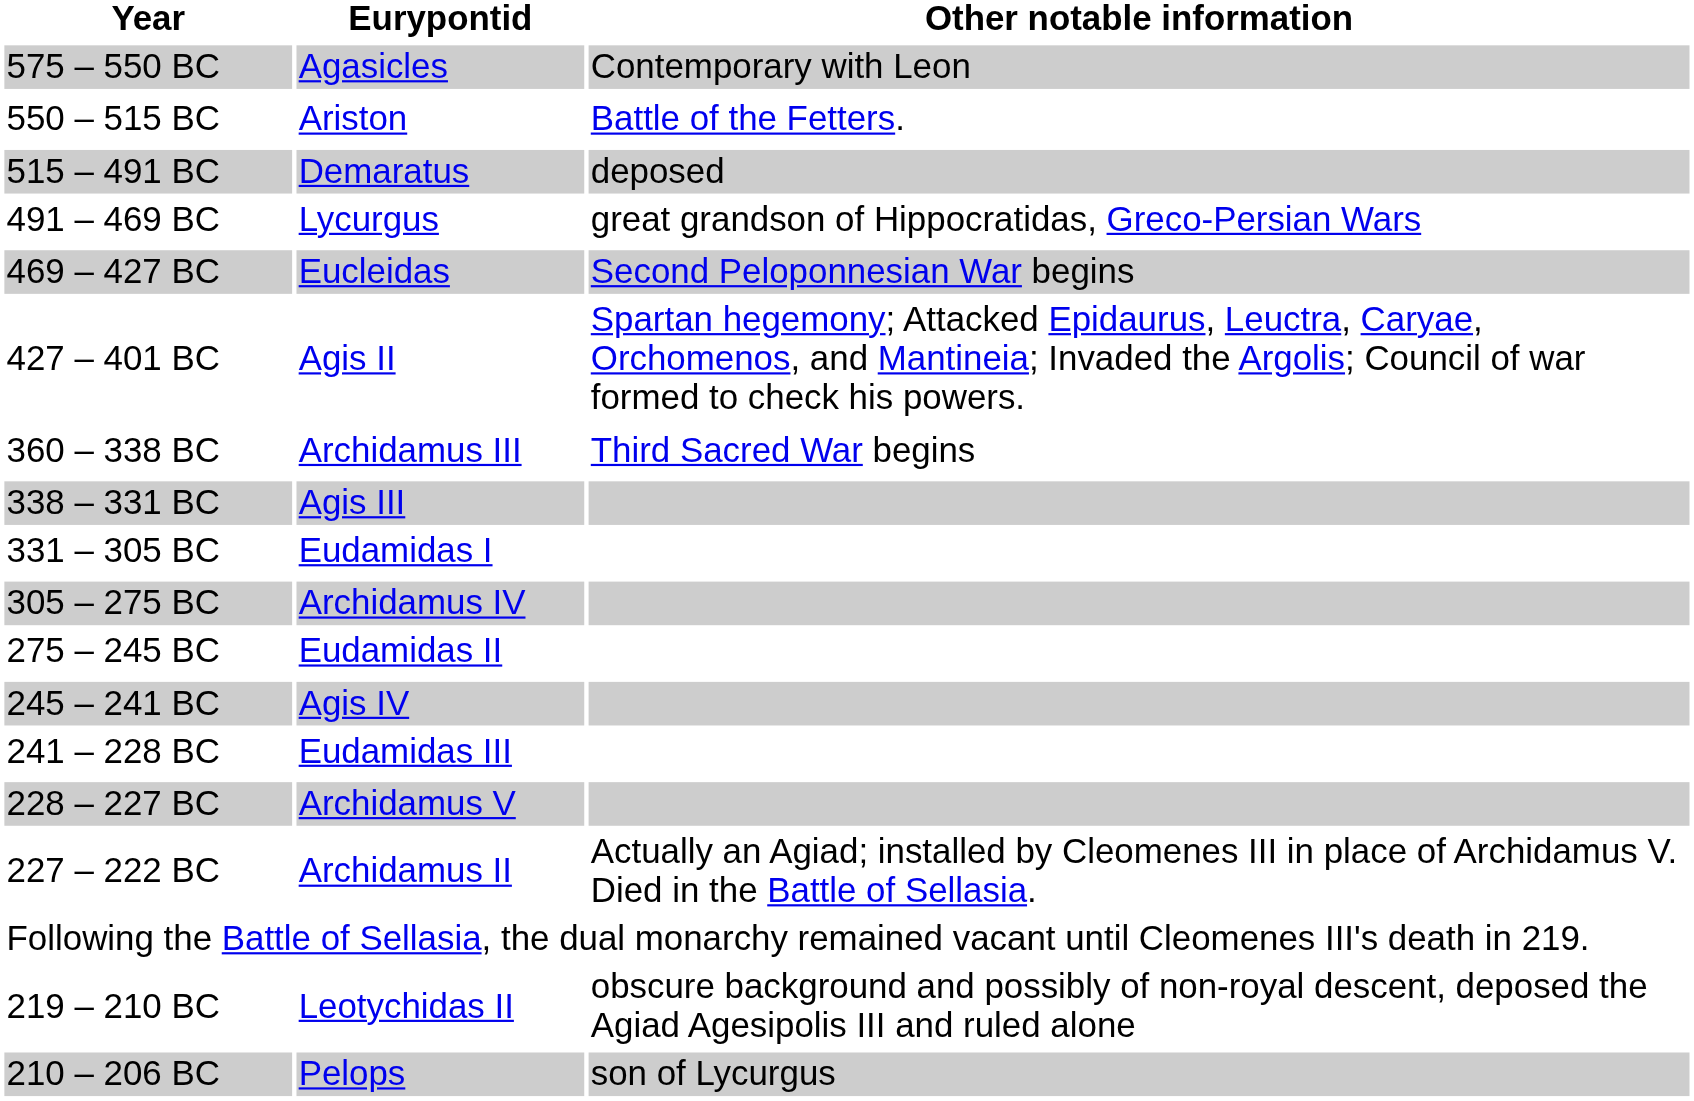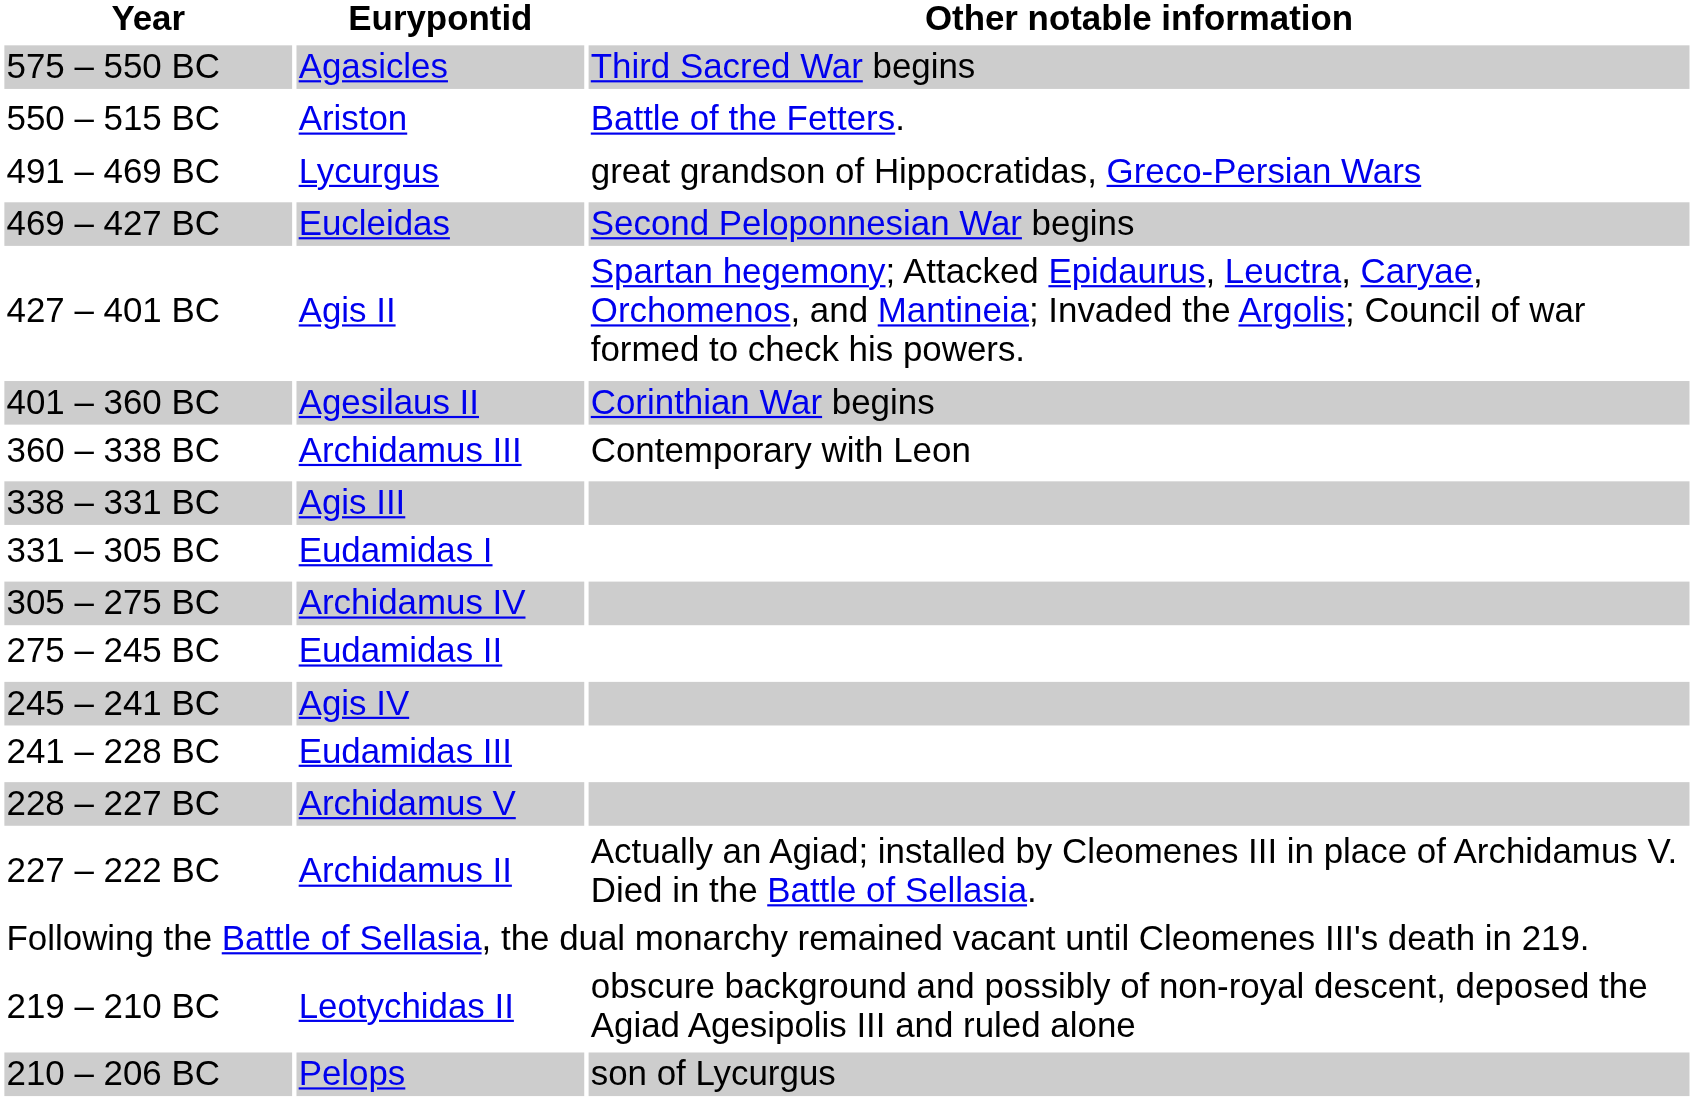575 – 550 BC | Other notable information: Contemporary with Leon -> Third Sacred War begins
- row: 515 – 491 BC | Demaratus | deposed
+ row: 401 – 360 BC | Agesilaus II | Corinthian War begins
360 – 338 BC | Other notable information: Third Sacred War begins -> Contemporary with Leon
